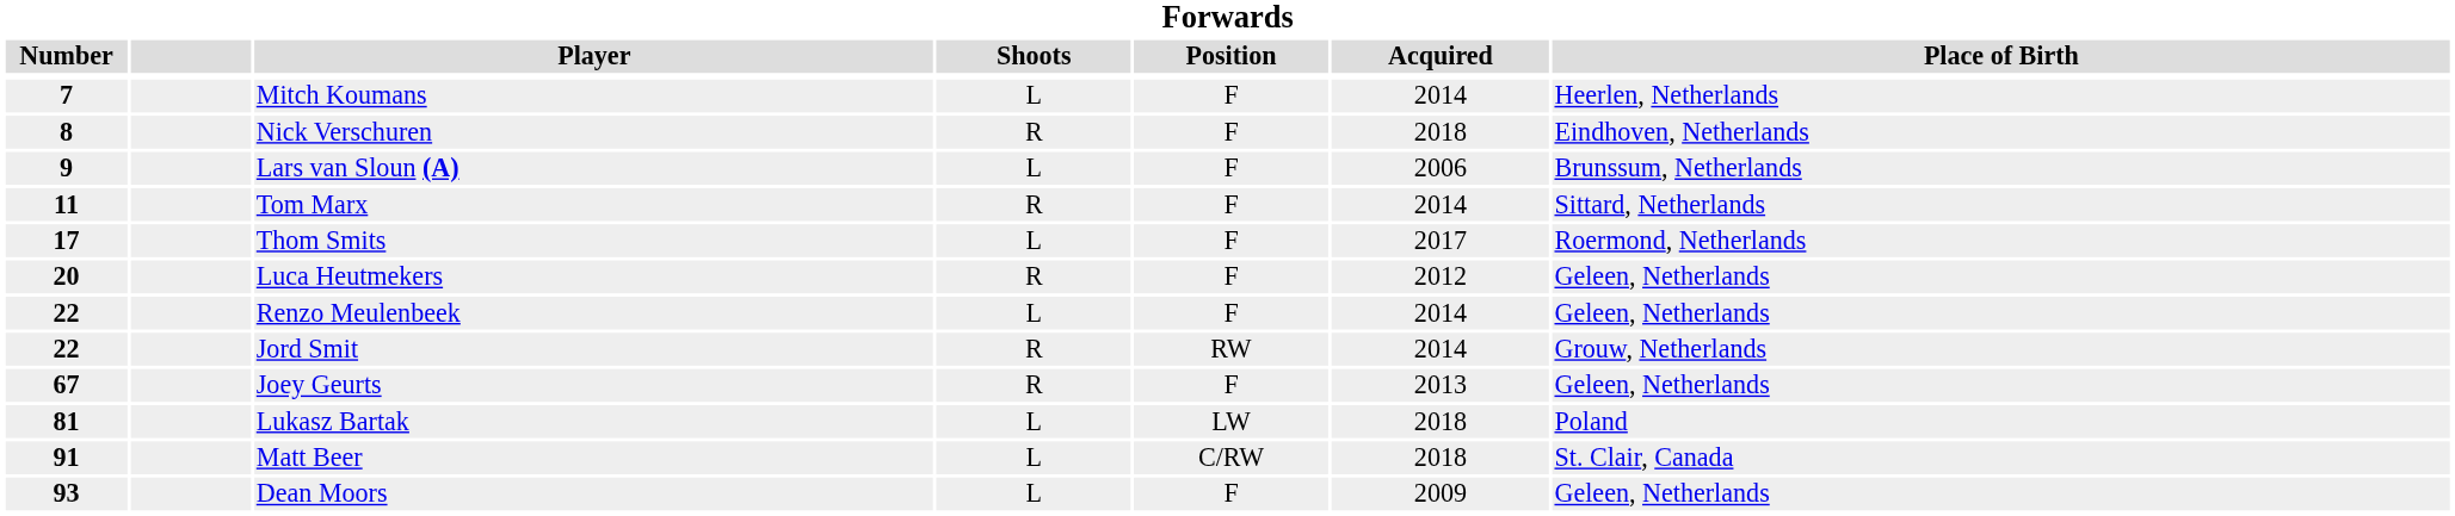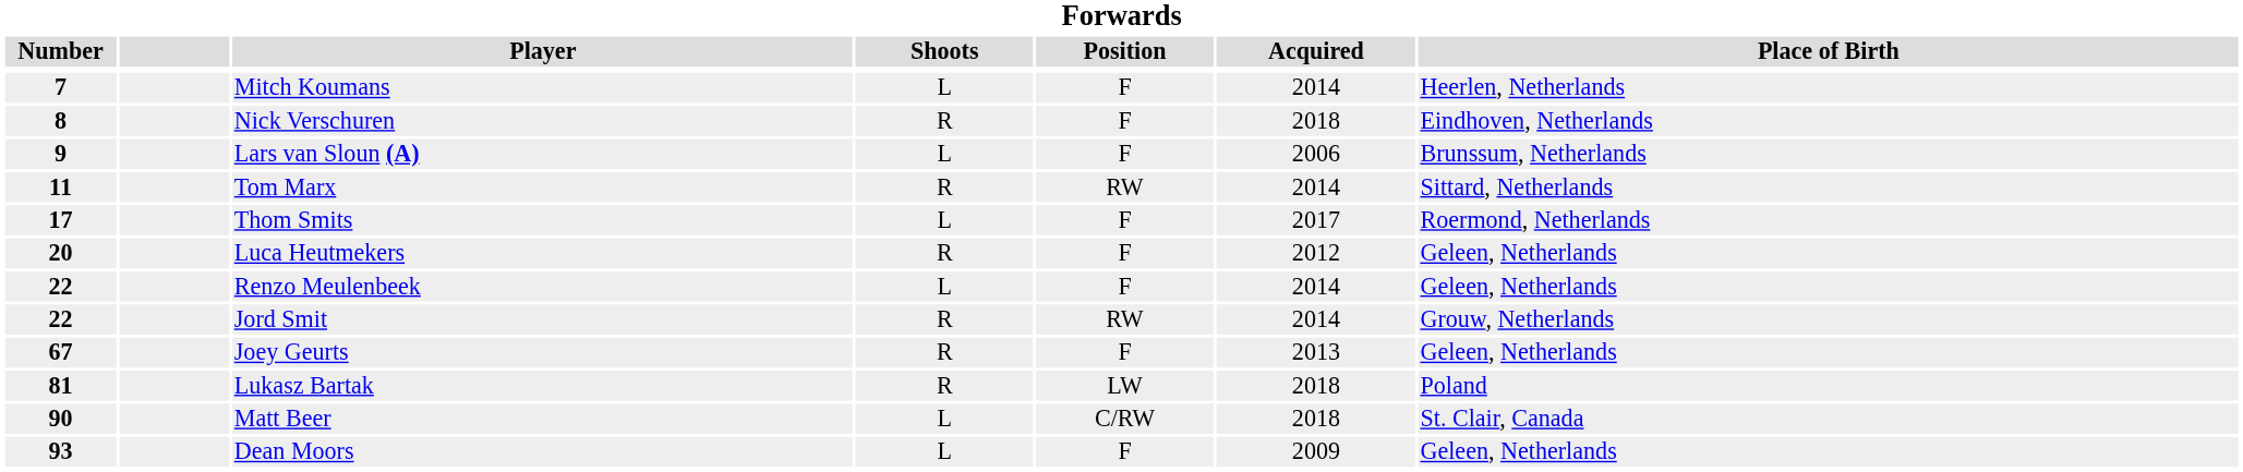Tom Marx | Position: F -> RW
Lukasz Bartak | Shoots: L -> R
Matt Beer | Number: 91 -> 90
